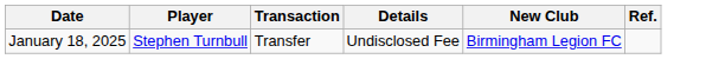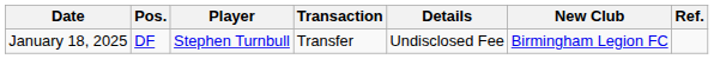+ column: Pos. | DF
